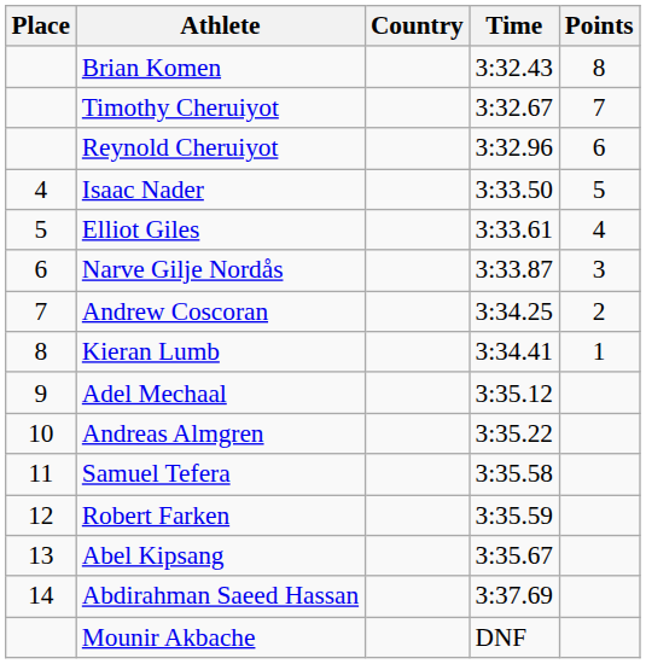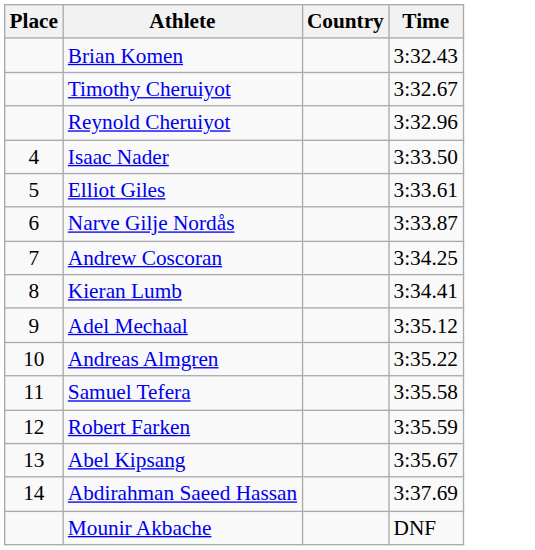- column: Points | 8 | 7 | 6 | 5 | 4 | 3 | 2 | 1
